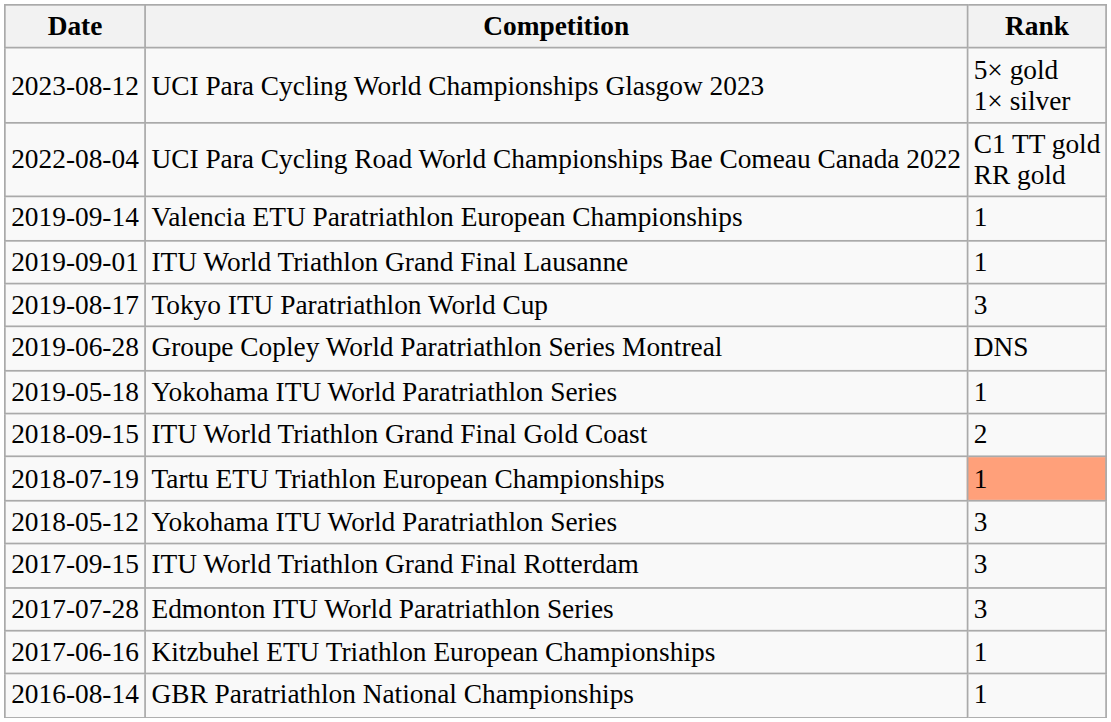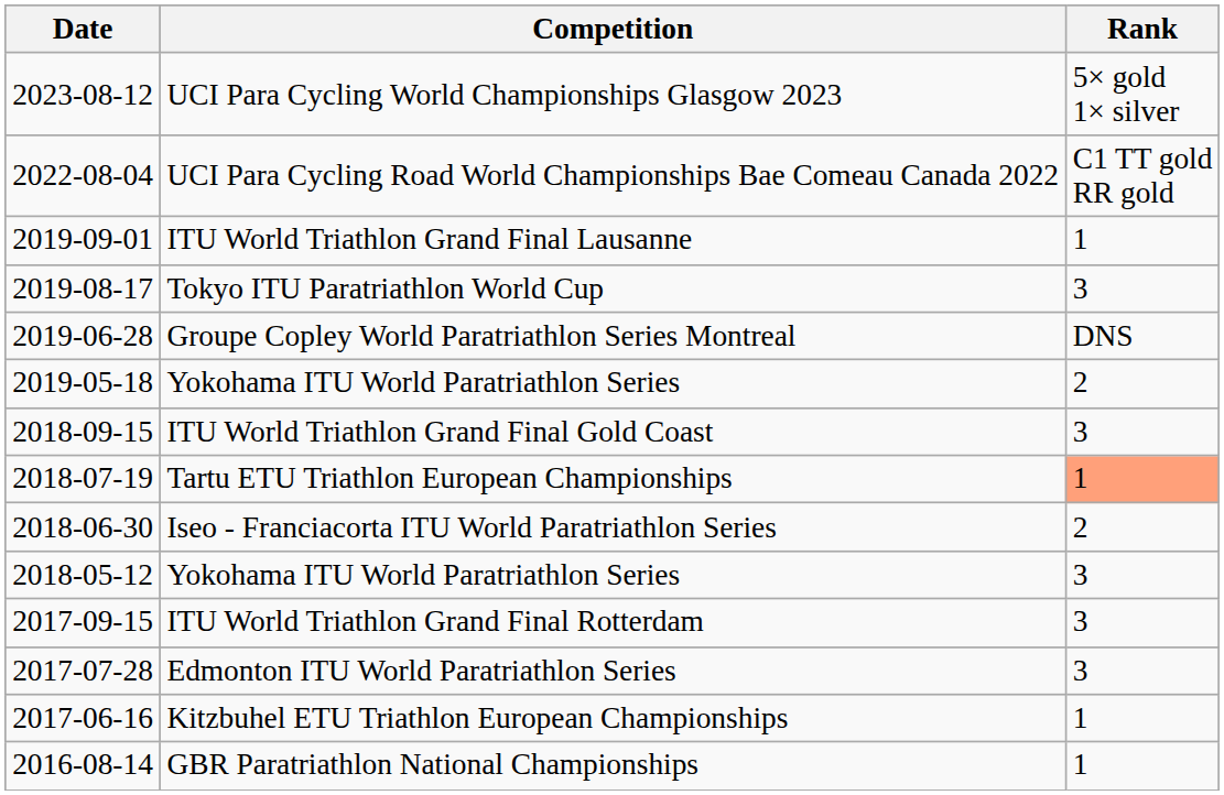- row: 2019-09-14 | Valencia ETU Paratriathlon European Championships | 1
2019-05-18 / Yokohama ITU World Paratriathlon Series | Rank: 1 -> 2
ITU World Triathlon Grand Final Gold Coast | Rank: 2 -> 3
+ row: 2018-06-30 | Iseo - Franciacorta ITU World Paratriathlon Series | 2
